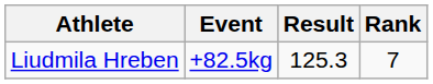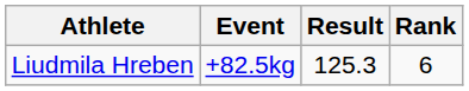Liudmila Hreben | Rank: 7 -> 6
